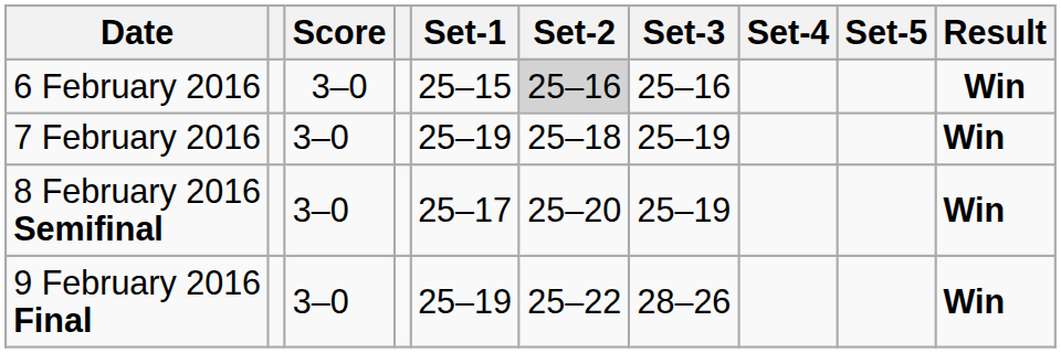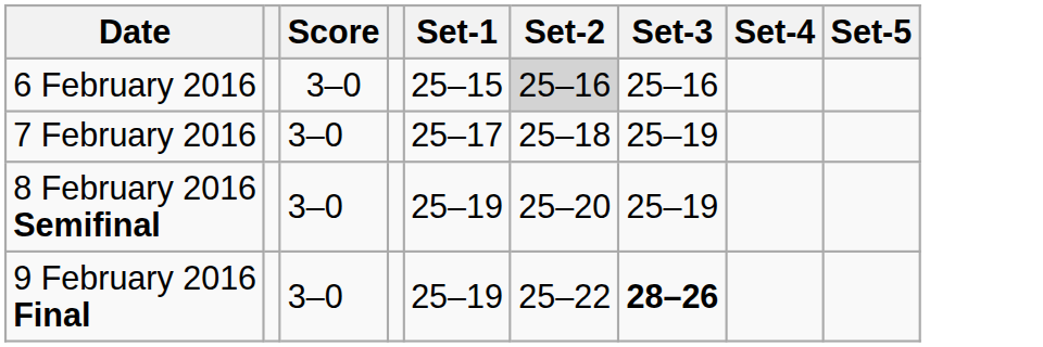- column: Result | Win | Win | Win | Win
7 February 2016 | Set-1: 25–19 -> 25–17
8 February 2016 Semifinal | Set-1: 25–17 -> 25–19
9 February 2016 Final | Set-3: normal -> bold
